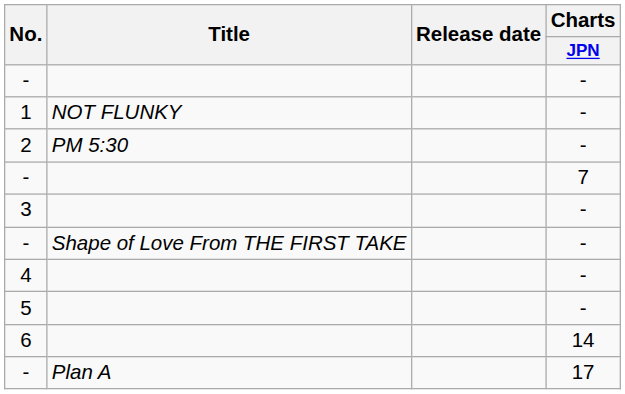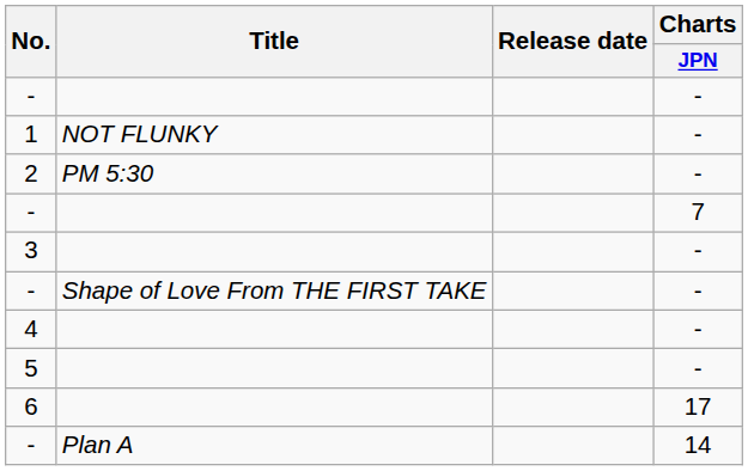6 | Charts / JPN: 14 -> 17
- / Plan A | Charts / JPN: 17 -> 14
